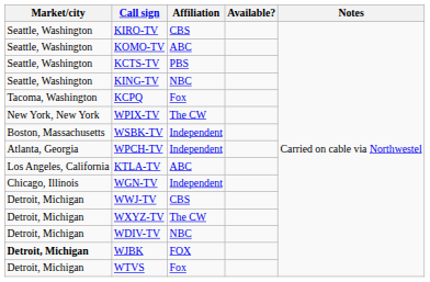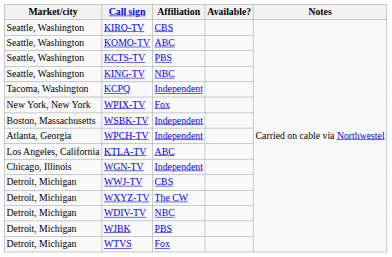KCPQ | Affiliation: Fox -> Independent
WPIX-TV | Affiliation: The CW -> Fox
WJBK | Market/city: bold -> normal
WJBK | Affiliation: FOX -> PBS
